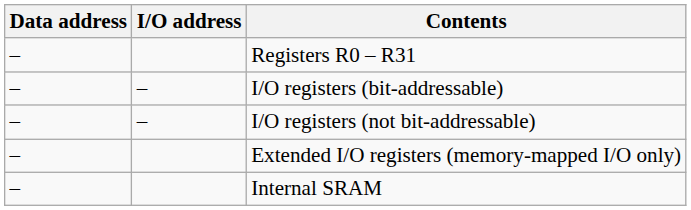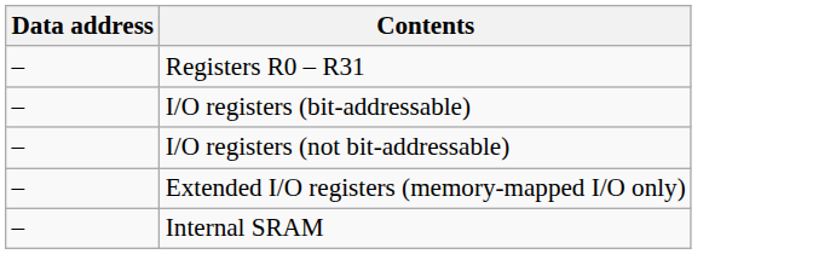- column: I/O address | – | –
